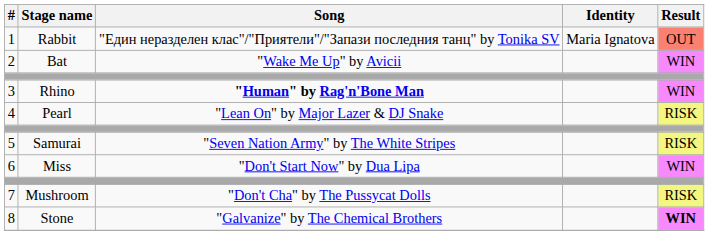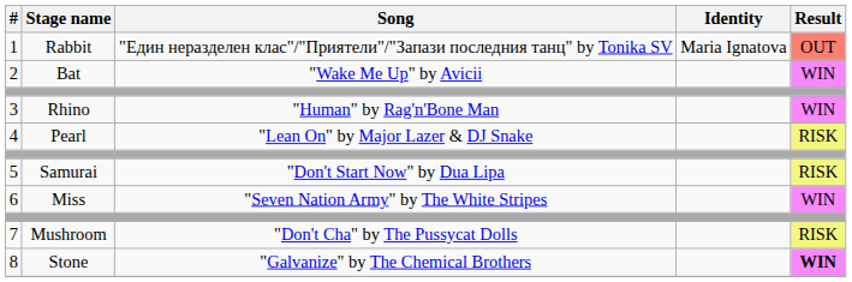3 | Song: bold -> normal
5 | Song: "Seven Nation Army" by The White Stripes -> "Don't Start Now" by Dua Lipa
6 | Song: "Don't Start Now" by Dua Lipa -> "Seven Nation Army" by The White Stripes
